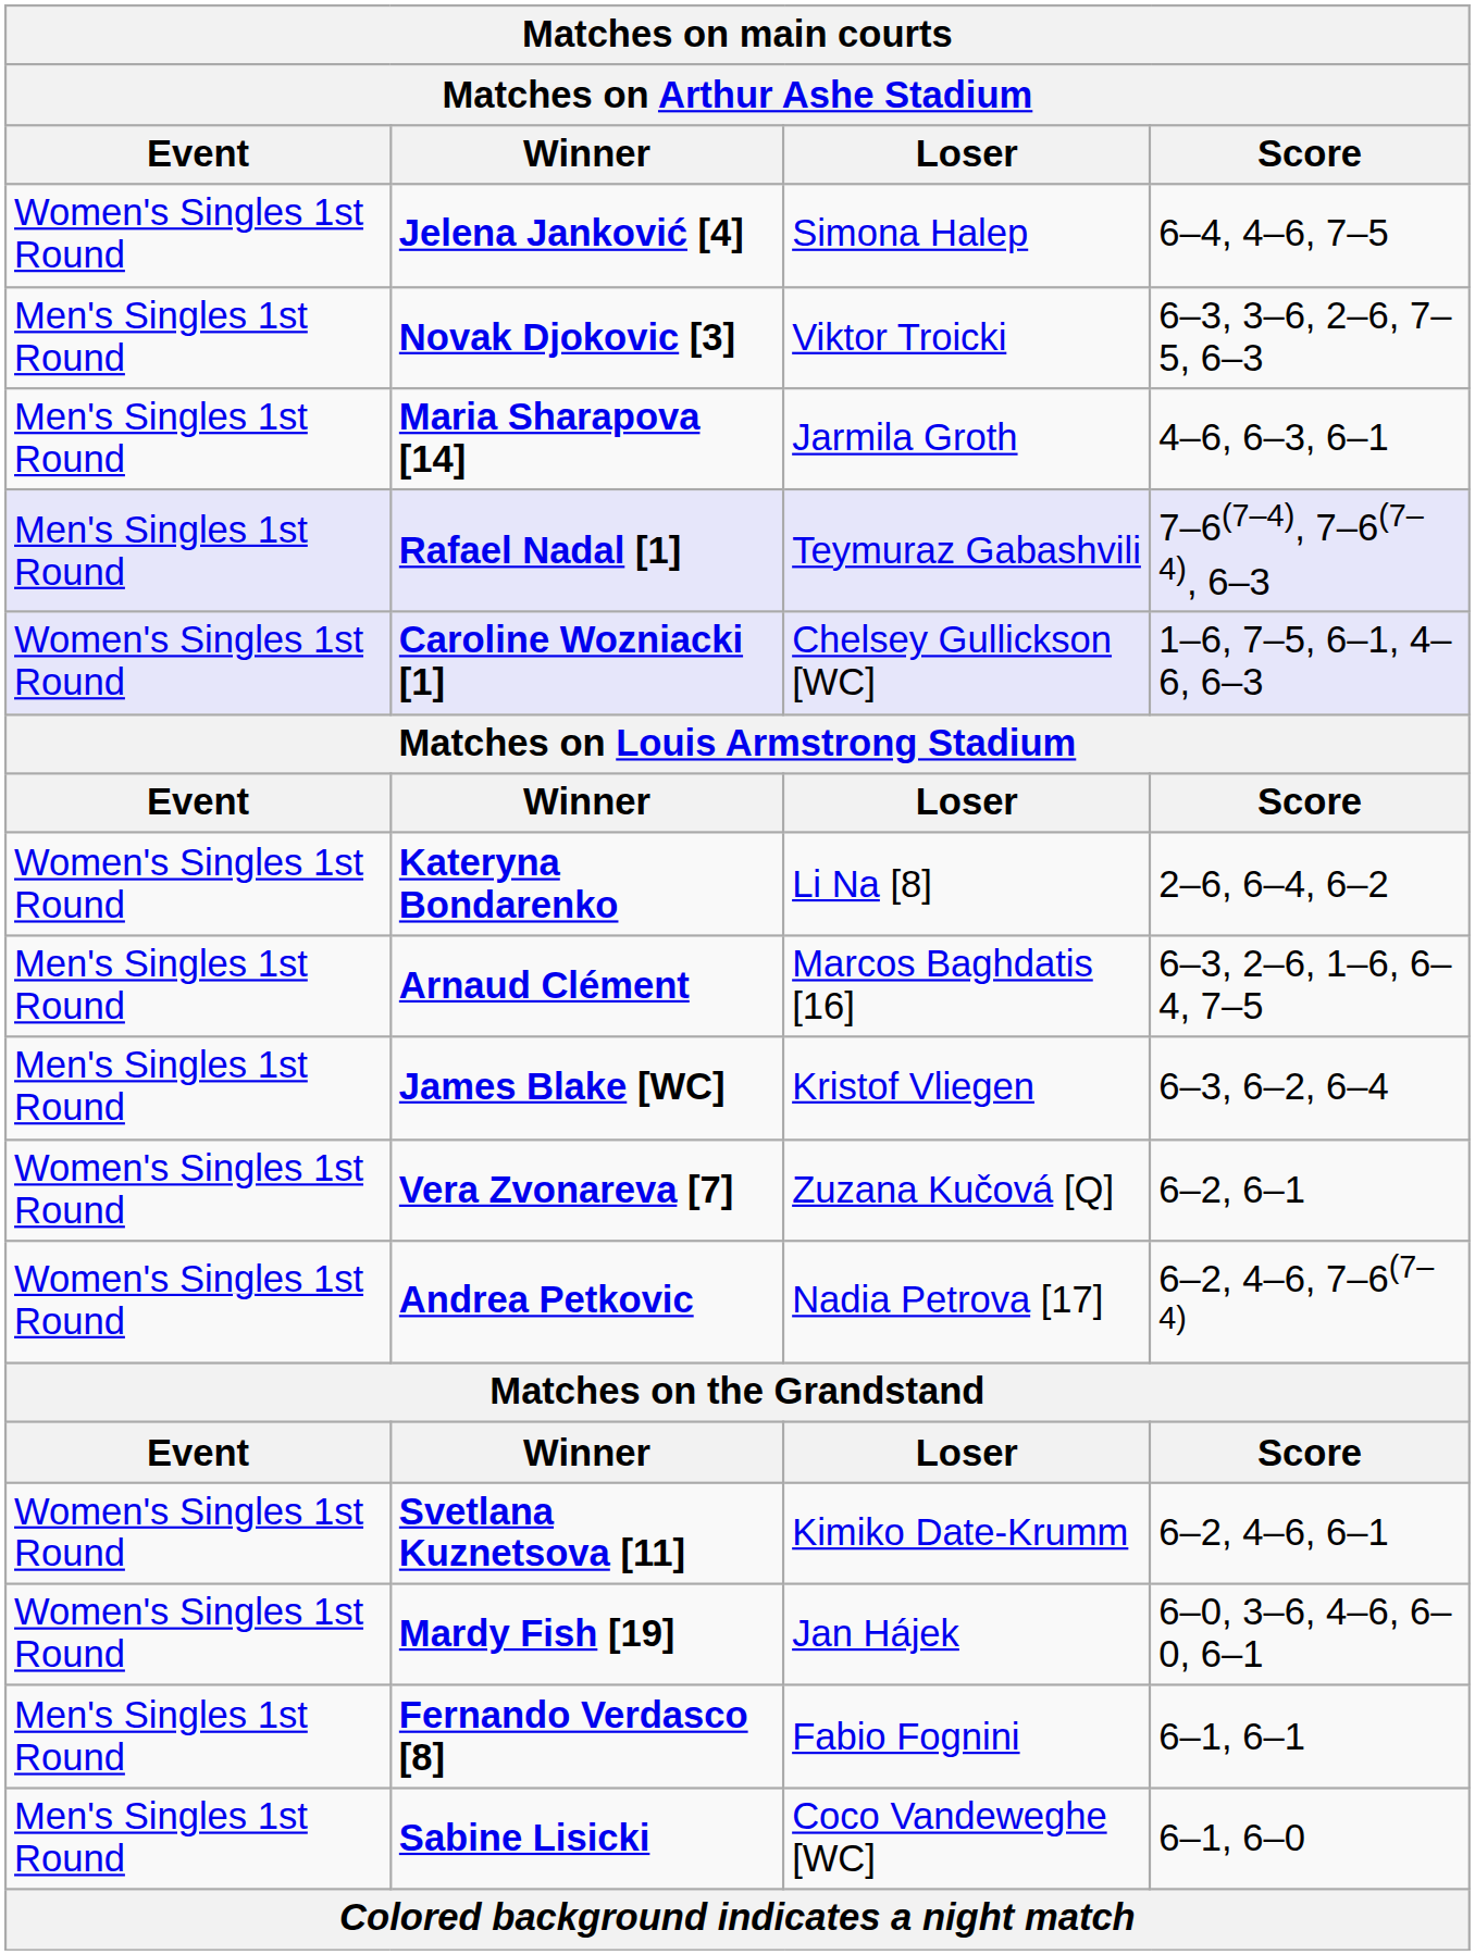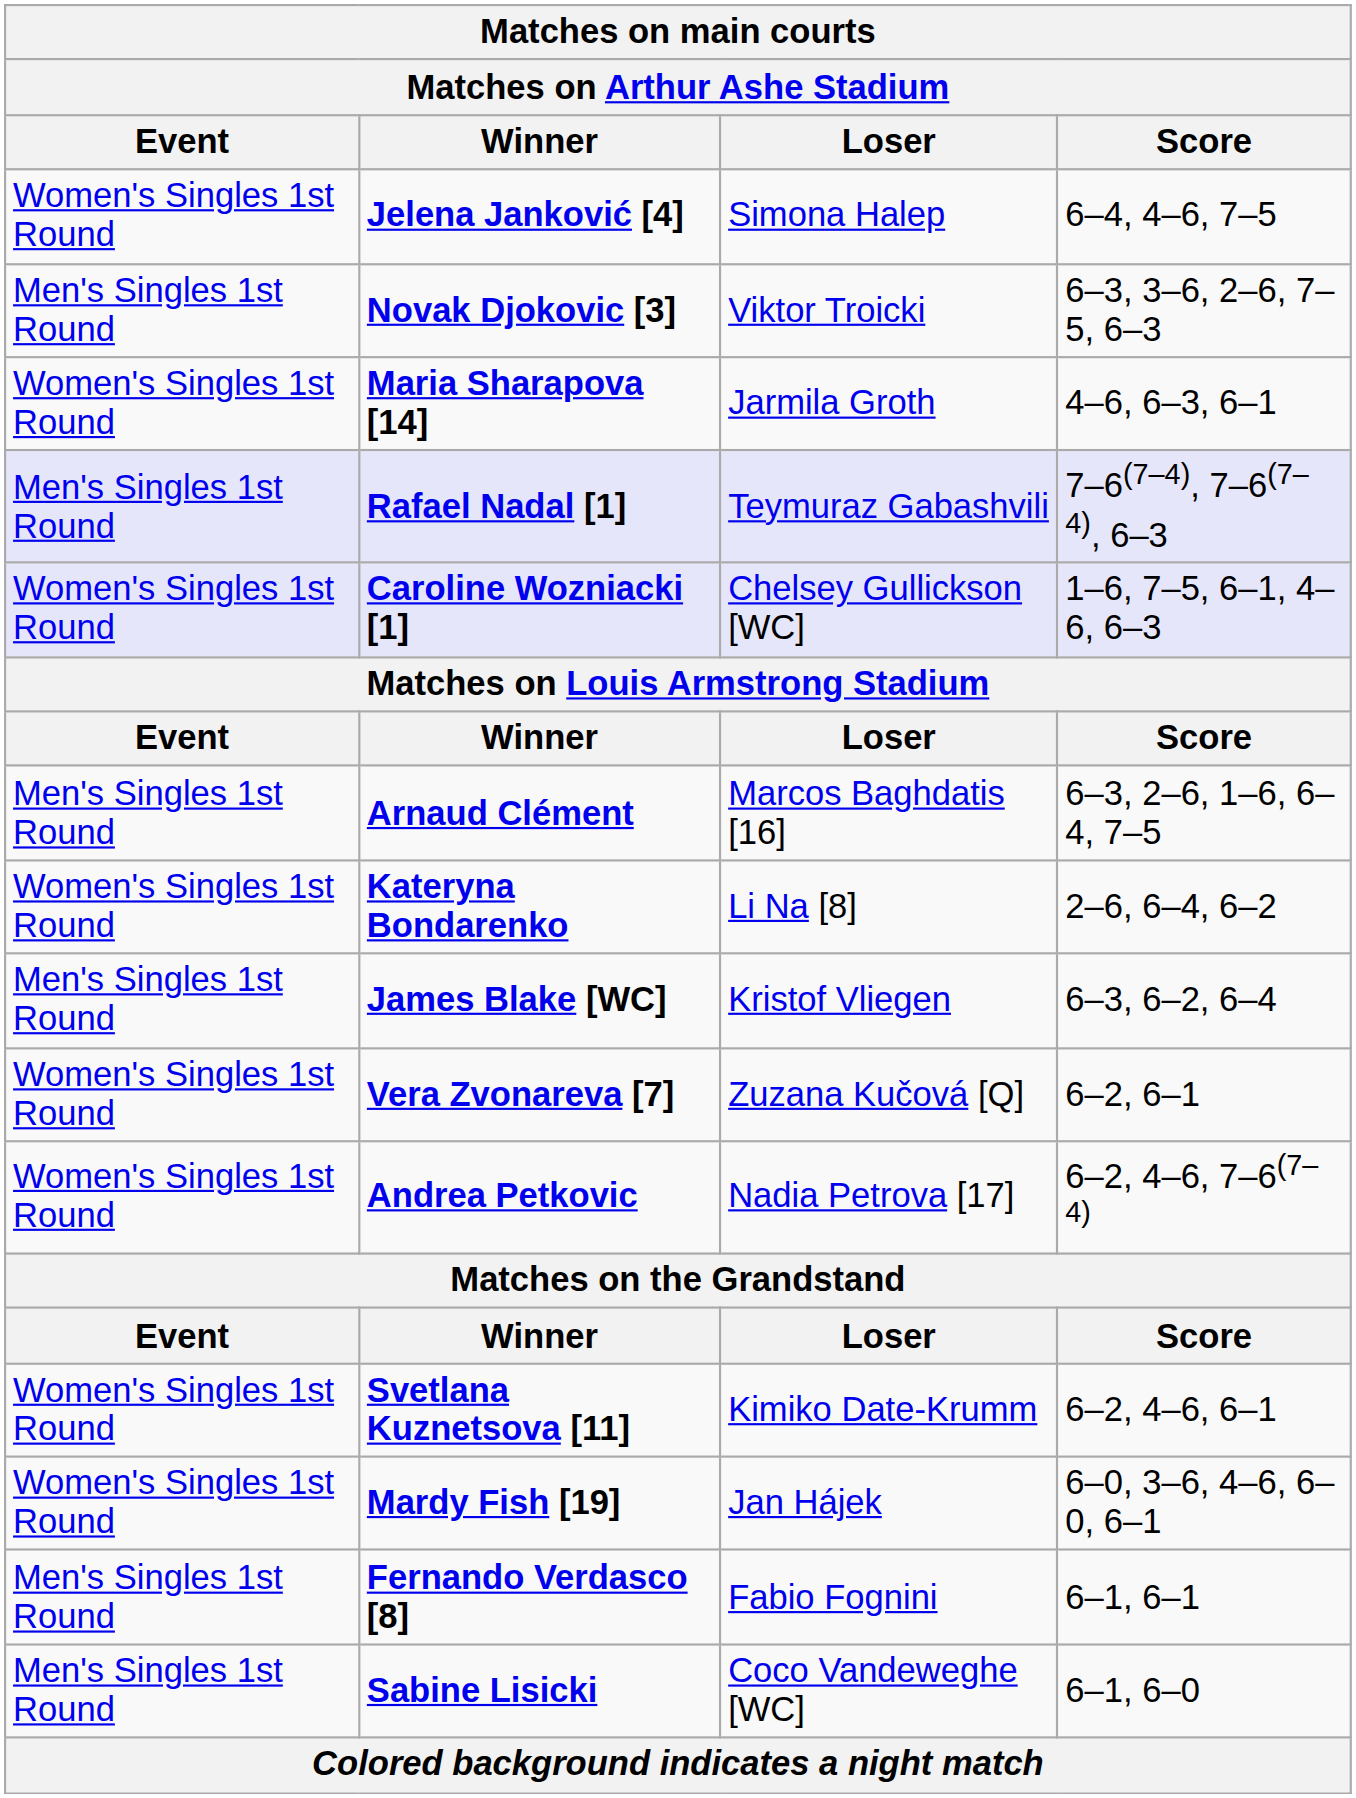Maria Sharapova [14] | Event: Men's Singles 1st Round -> Women's Singles 1st Round
rows swapped: Arnaud Clément <-> Kateryna Bondarenko
